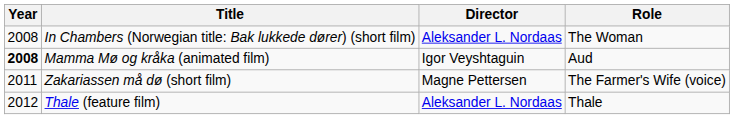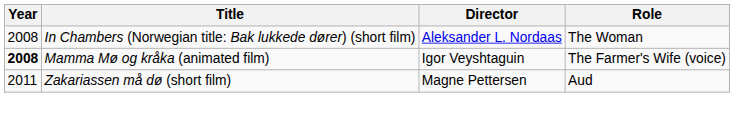Mamma Mø og kråka (animated film) | Role: Aud -> The Farmer's Wife (voice)
Zakariassen må dø (short film) | Role: The Farmer's Wife (voice) -> Aud
- row: 2012 | Thale (feature film) | Aleksander L. Nordaas | Thale
